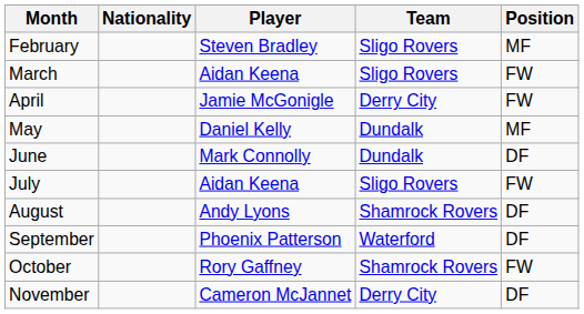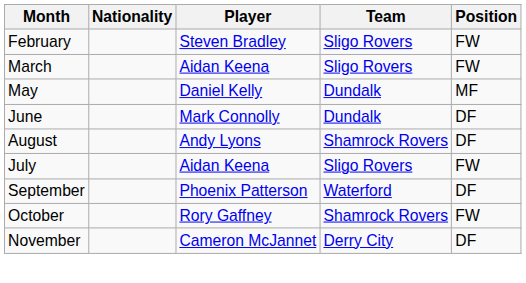February | Position: MF -> FW
- row: April | Jamie McGonigle | Derry City | FW
rows swapped: July <-> August
